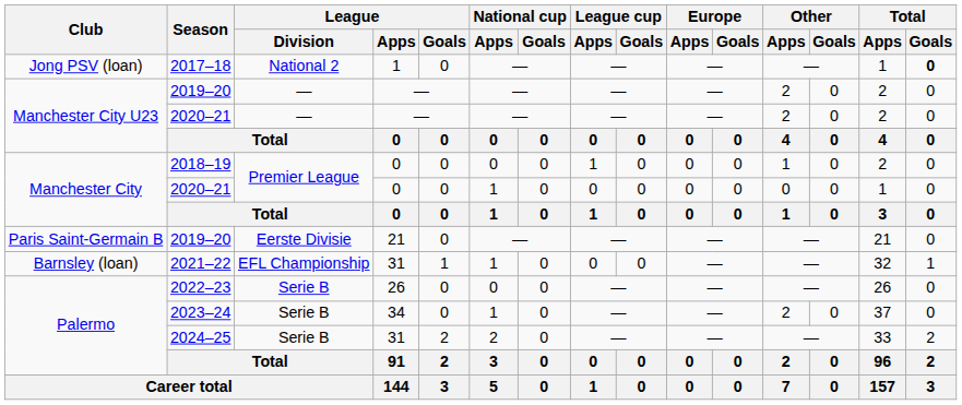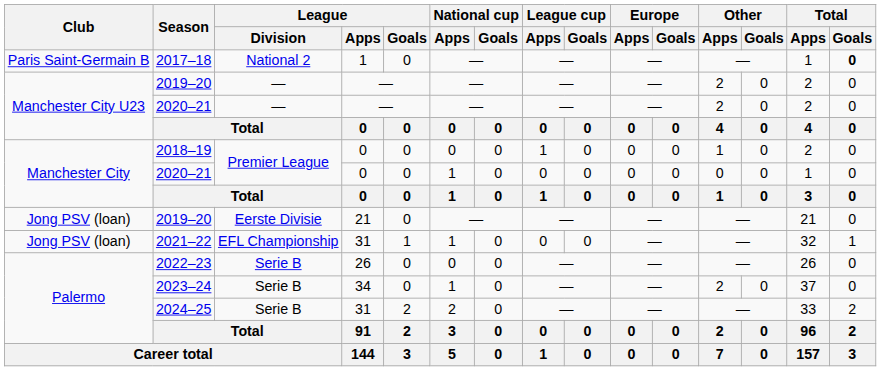2017–18 | Club: Jong PSV (loan) -> Paris Saint-Germain B
2019–20 / 21 | Club: Paris Saint-Germain B -> Jong PSV (loan)
2021–22 | Club: Barnsley (loan) -> Jong PSV (loan)
